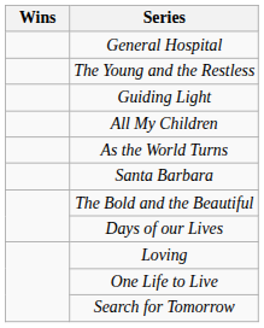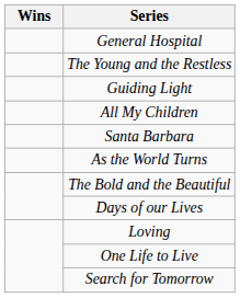rows swapped: As the World Turns <-> Santa Barbara
